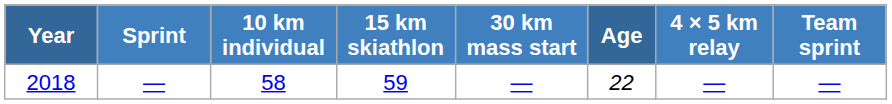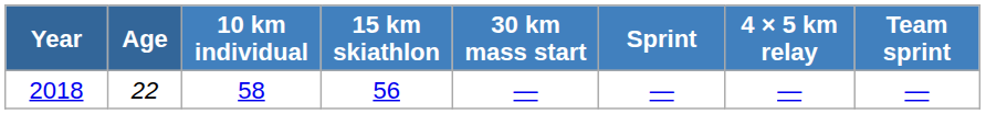columns swapped: Age <-> Sprint
2018 | 15 km skiathlon: 59 -> 56
